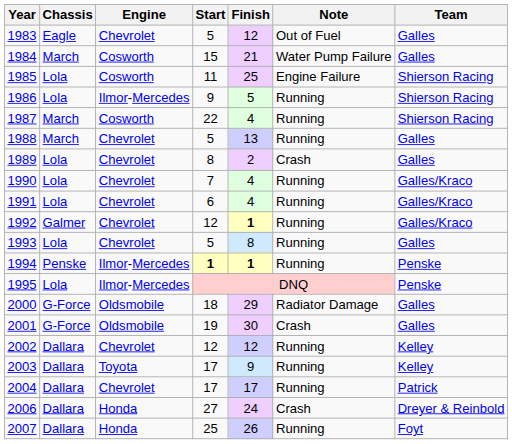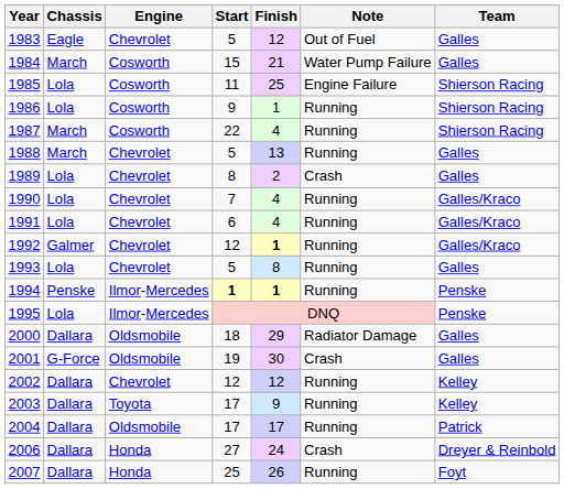1986 | Engine: Ilmor-Mercedes -> Cosworth
1986 | Finish: 5 -> 1
2000 | Chassis: G-Force -> Dallara
2004 | Engine: Chevrolet -> Oldsmobile
